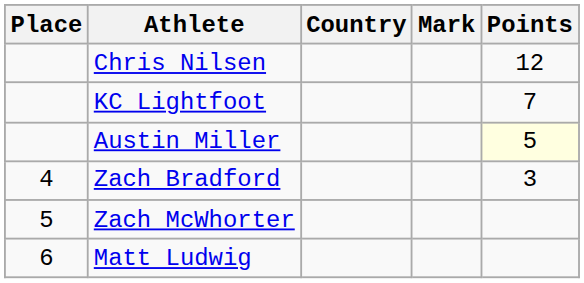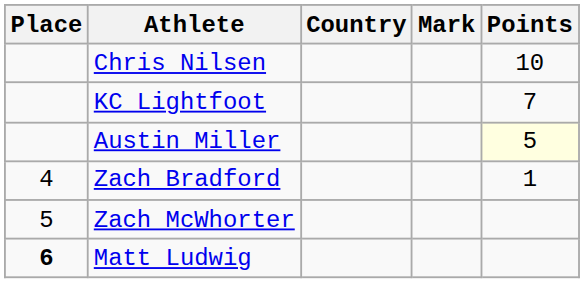Chris Nilsen | Points: 12 -> 10
Zach Bradford | Points: 3 -> 1
Matt Ludwig | Place: normal -> bold
